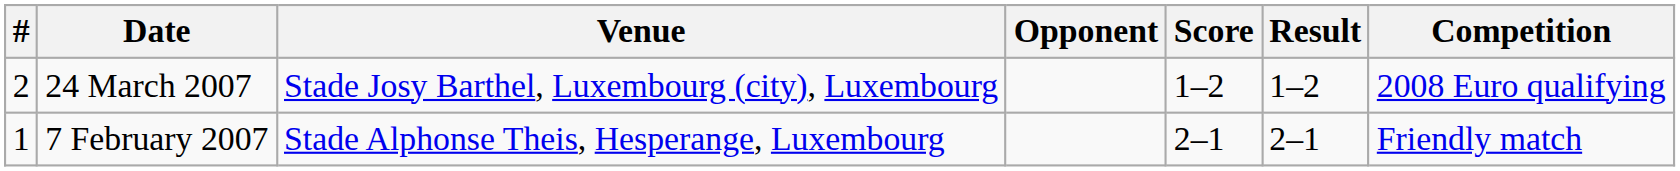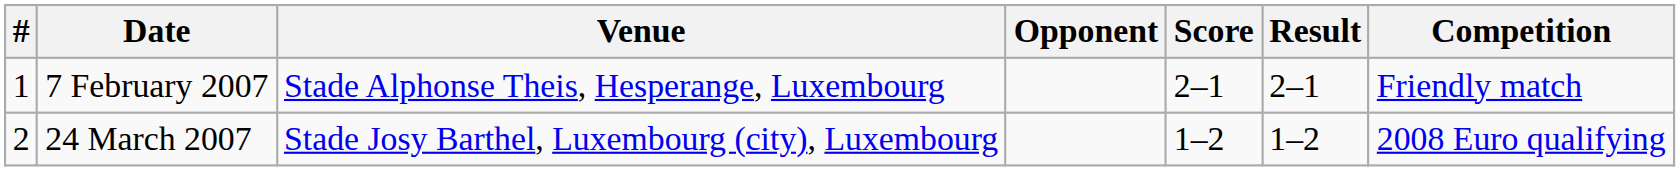rows swapped: 7 February 2007 <-> 24 March 2007
